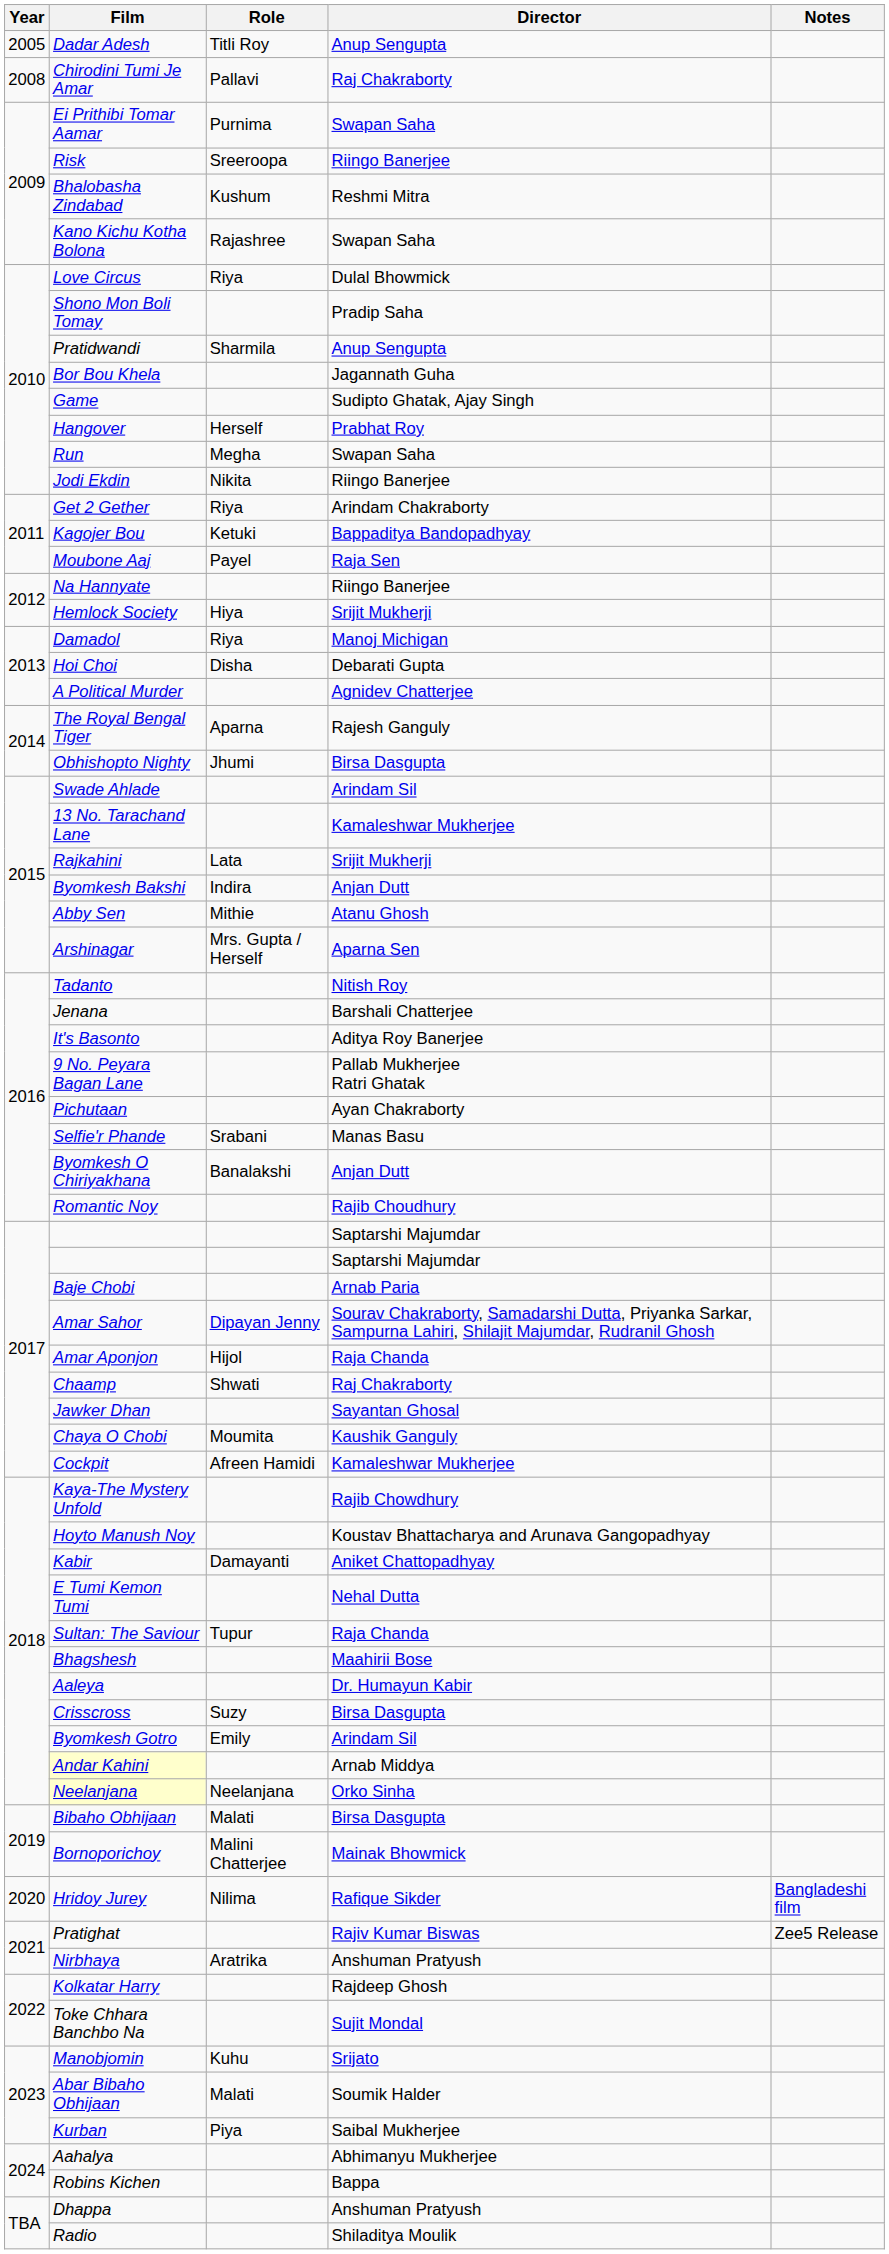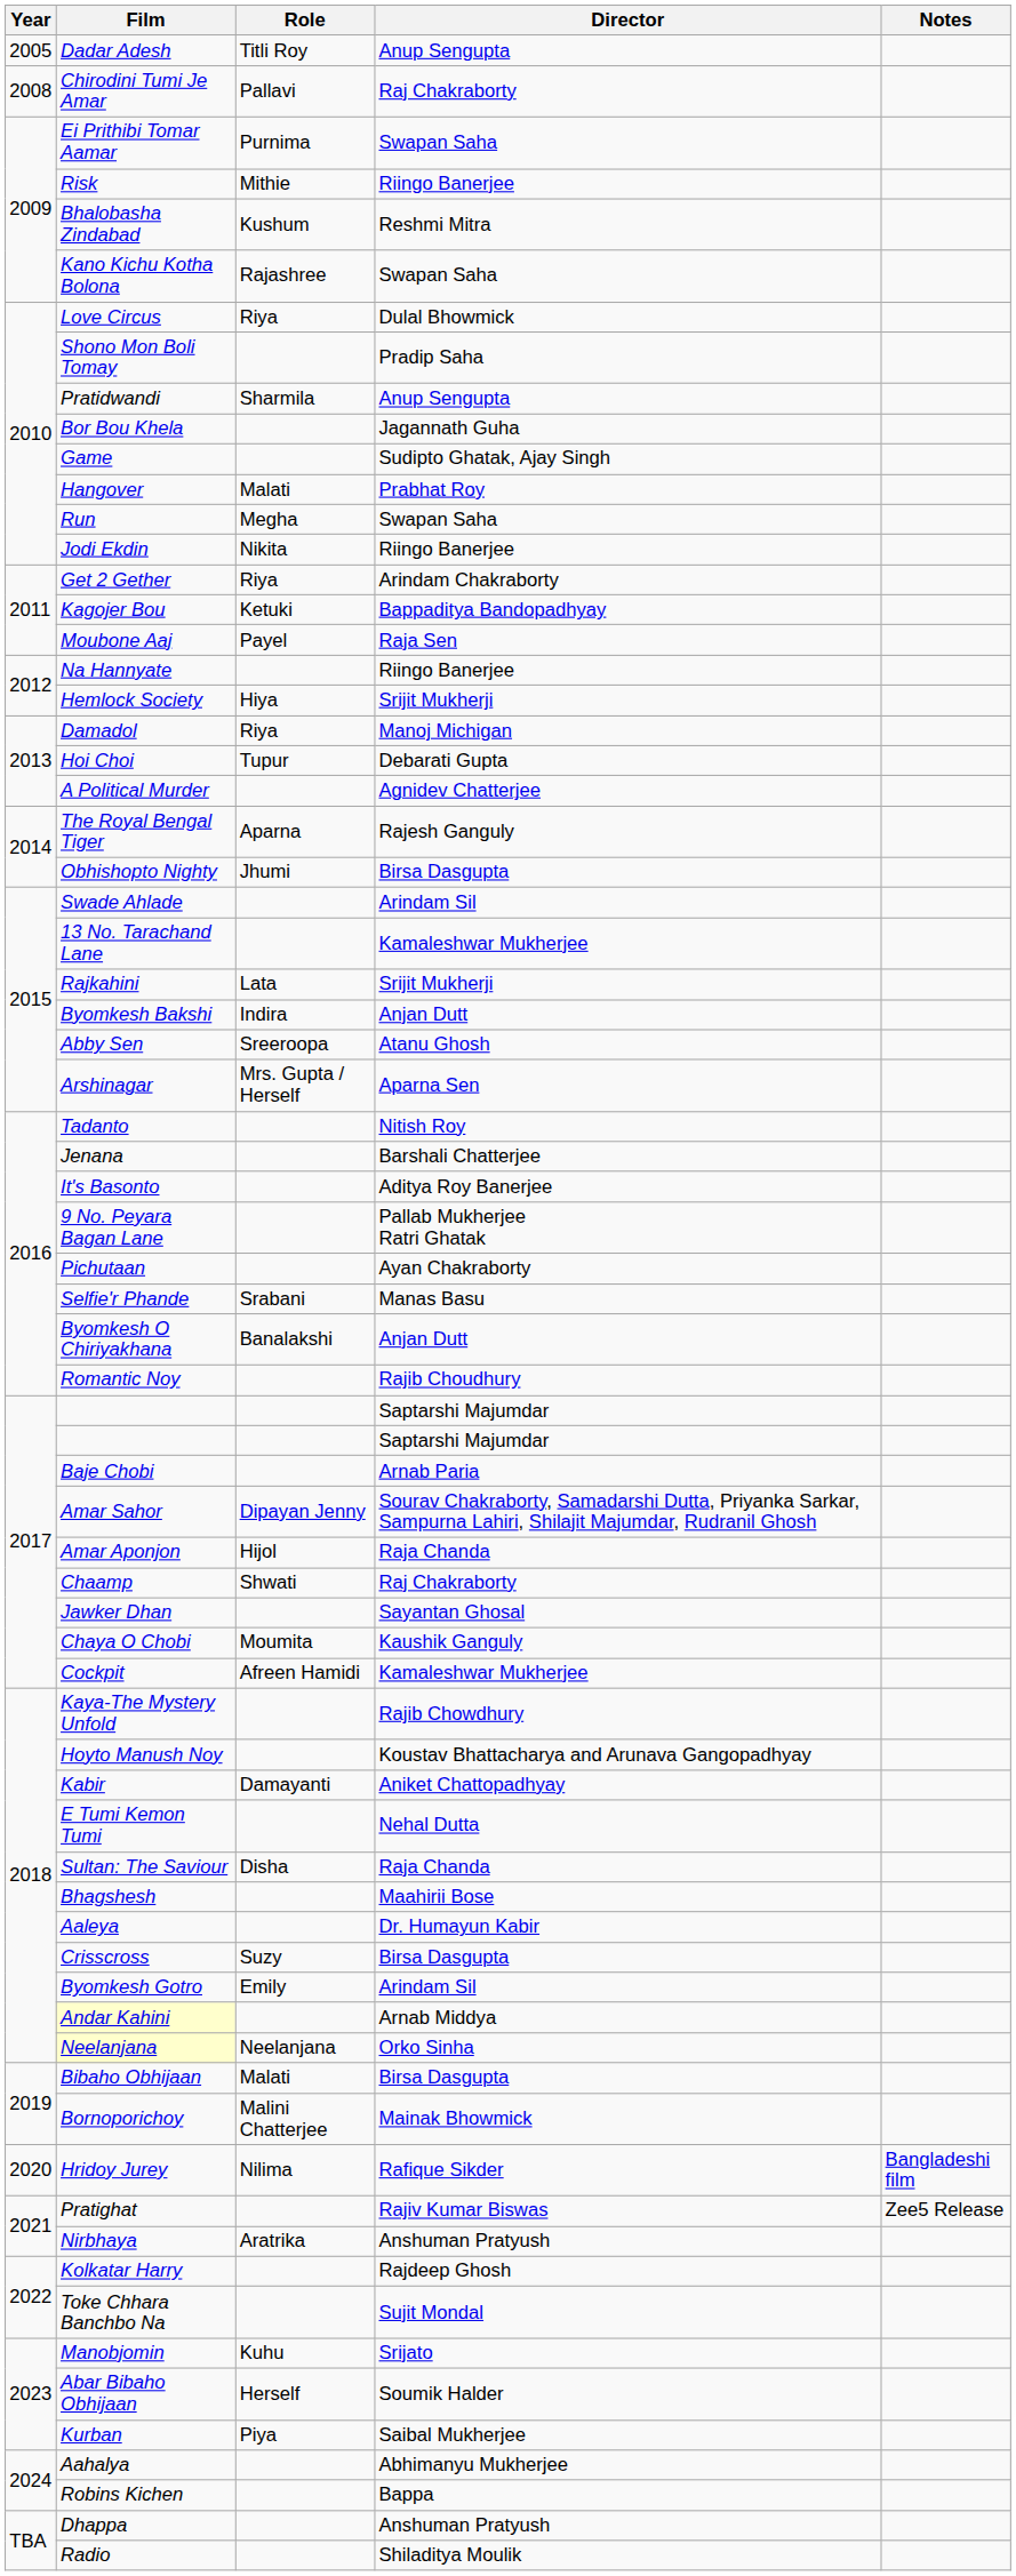Risk | Role: Sreeroopa -> Mithie
Hangover | Role: Herself -> Malati
Hoi Choi | Role: Disha -> Tupur
Abby Sen | Role: Mithie -> Sreeroopa
Sultan: The Saviour | Role: Tupur -> Disha
Abar Bibaho Obhijaan | Role: Malati -> Herself
